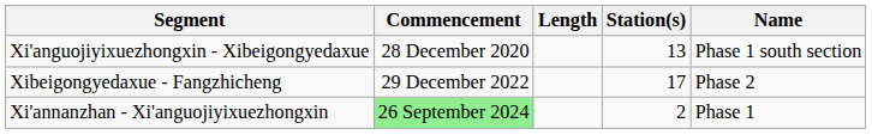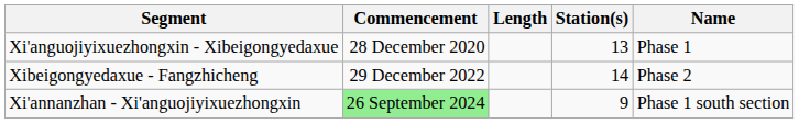Xi'anguojiyixuezhongxin - Xibeigongyedaxue | Name: Phase 1 south section -> Phase 1
Xibeigongyedaxue - Fangzhicheng | Station(s): 17 -> 14
Xi'annanzhan - Xi'anguojiyixuezhongxin | Station(s): 2 -> 9
Xi'annanzhan - Xi'anguojiyixuezhongxin | Name: Phase 1 -> Phase 1 south section
